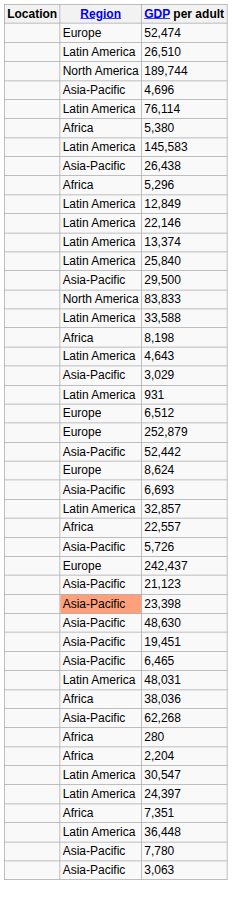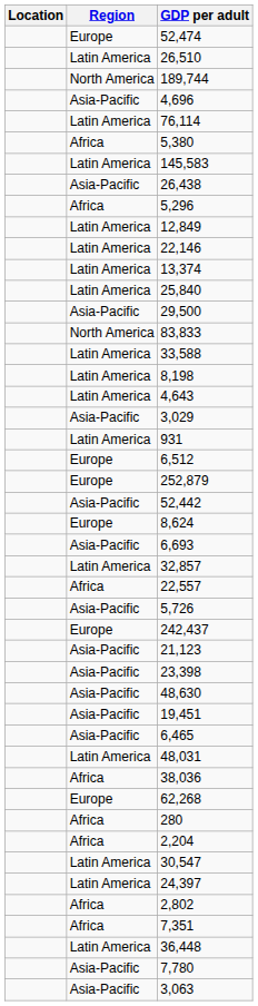8,198 | Region: Africa -> Latin America
23,398 | Region: lightsalmon background -> no background
62,268 | Region: Asia-Pacific -> Europe
+ row: Africa | 2,802
